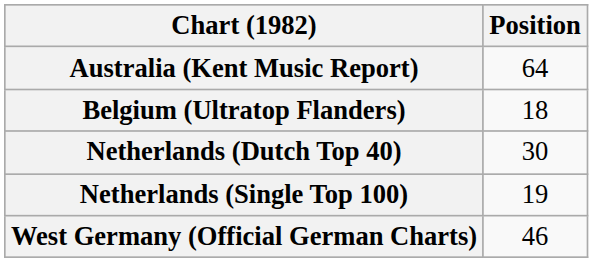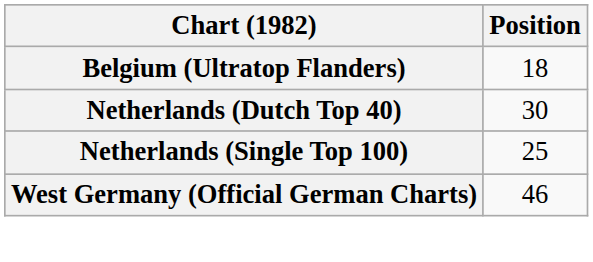- row: Australia (Kent Music Report) | 64
Netherlands (Single Top 100) | Position: 19 -> 25
